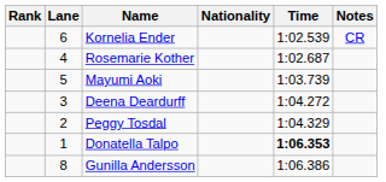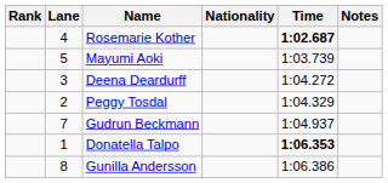- row: 6 | Kornelia Ender | 1:02.539 | CR
Rosemarie Kother | Time: normal -> bold
+ row: 7 | Gudrun Beckmann | 1:04.937
